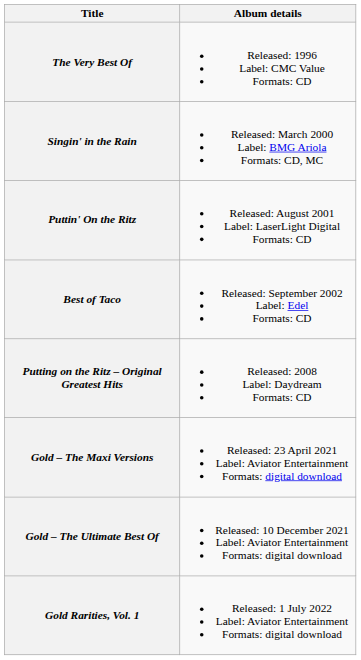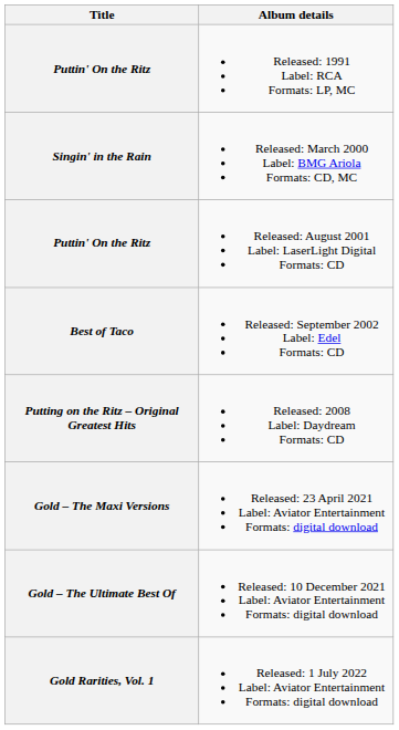+ row: Puttin' On the Ritz | Released: 1991 Label: RCA Formats: LP, MC
- row: The Very Best Of | Released: 1996 Label: CMC Value Formats: CD
